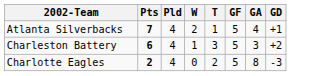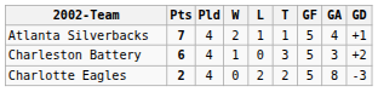+ column: L | 1 | 0 | 2
